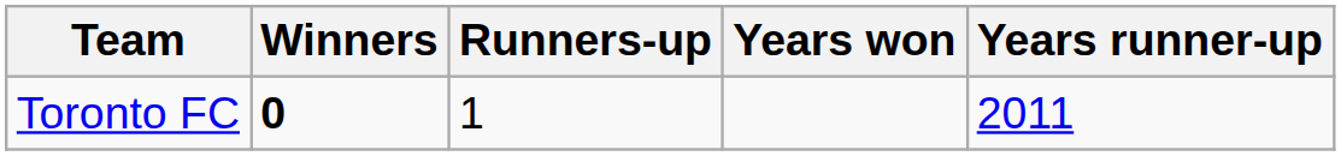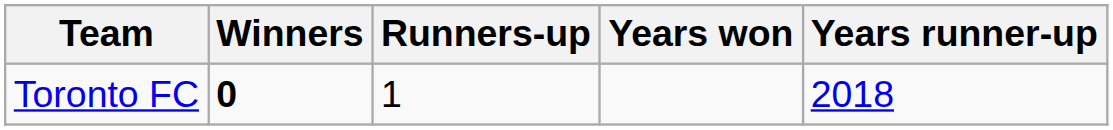Toronto FC | Years runner-up: 2011 -> 2018
